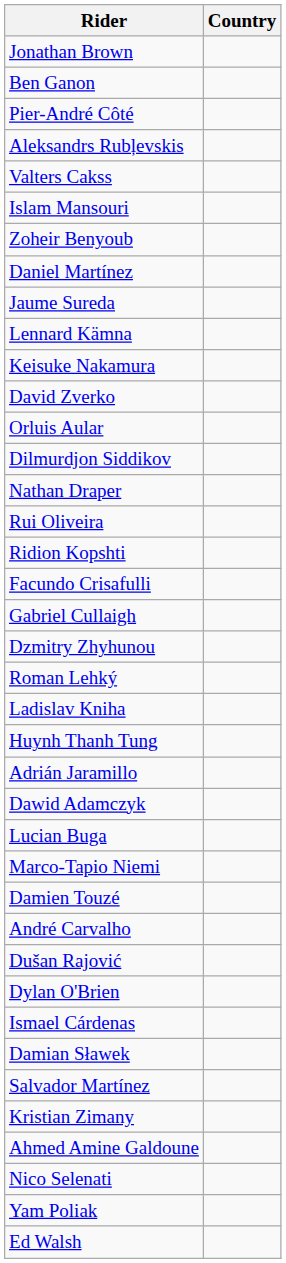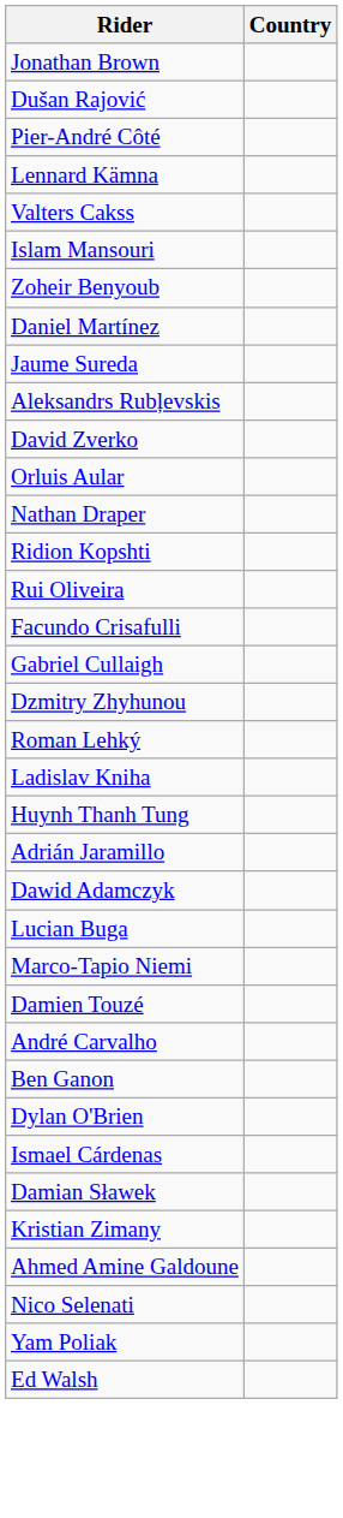rows swapped: Ben Ganon <-> Dušan Rajović
rows swapped: Aleksandrs Rubļevskis <-> Lennard Kämna
- row: Keisuke Nakamura
- row: Dilmurdjon Siddikov
rows swapped: Rui Oliveira <-> Ridion Kopshti
- row: Salvador Martínez
